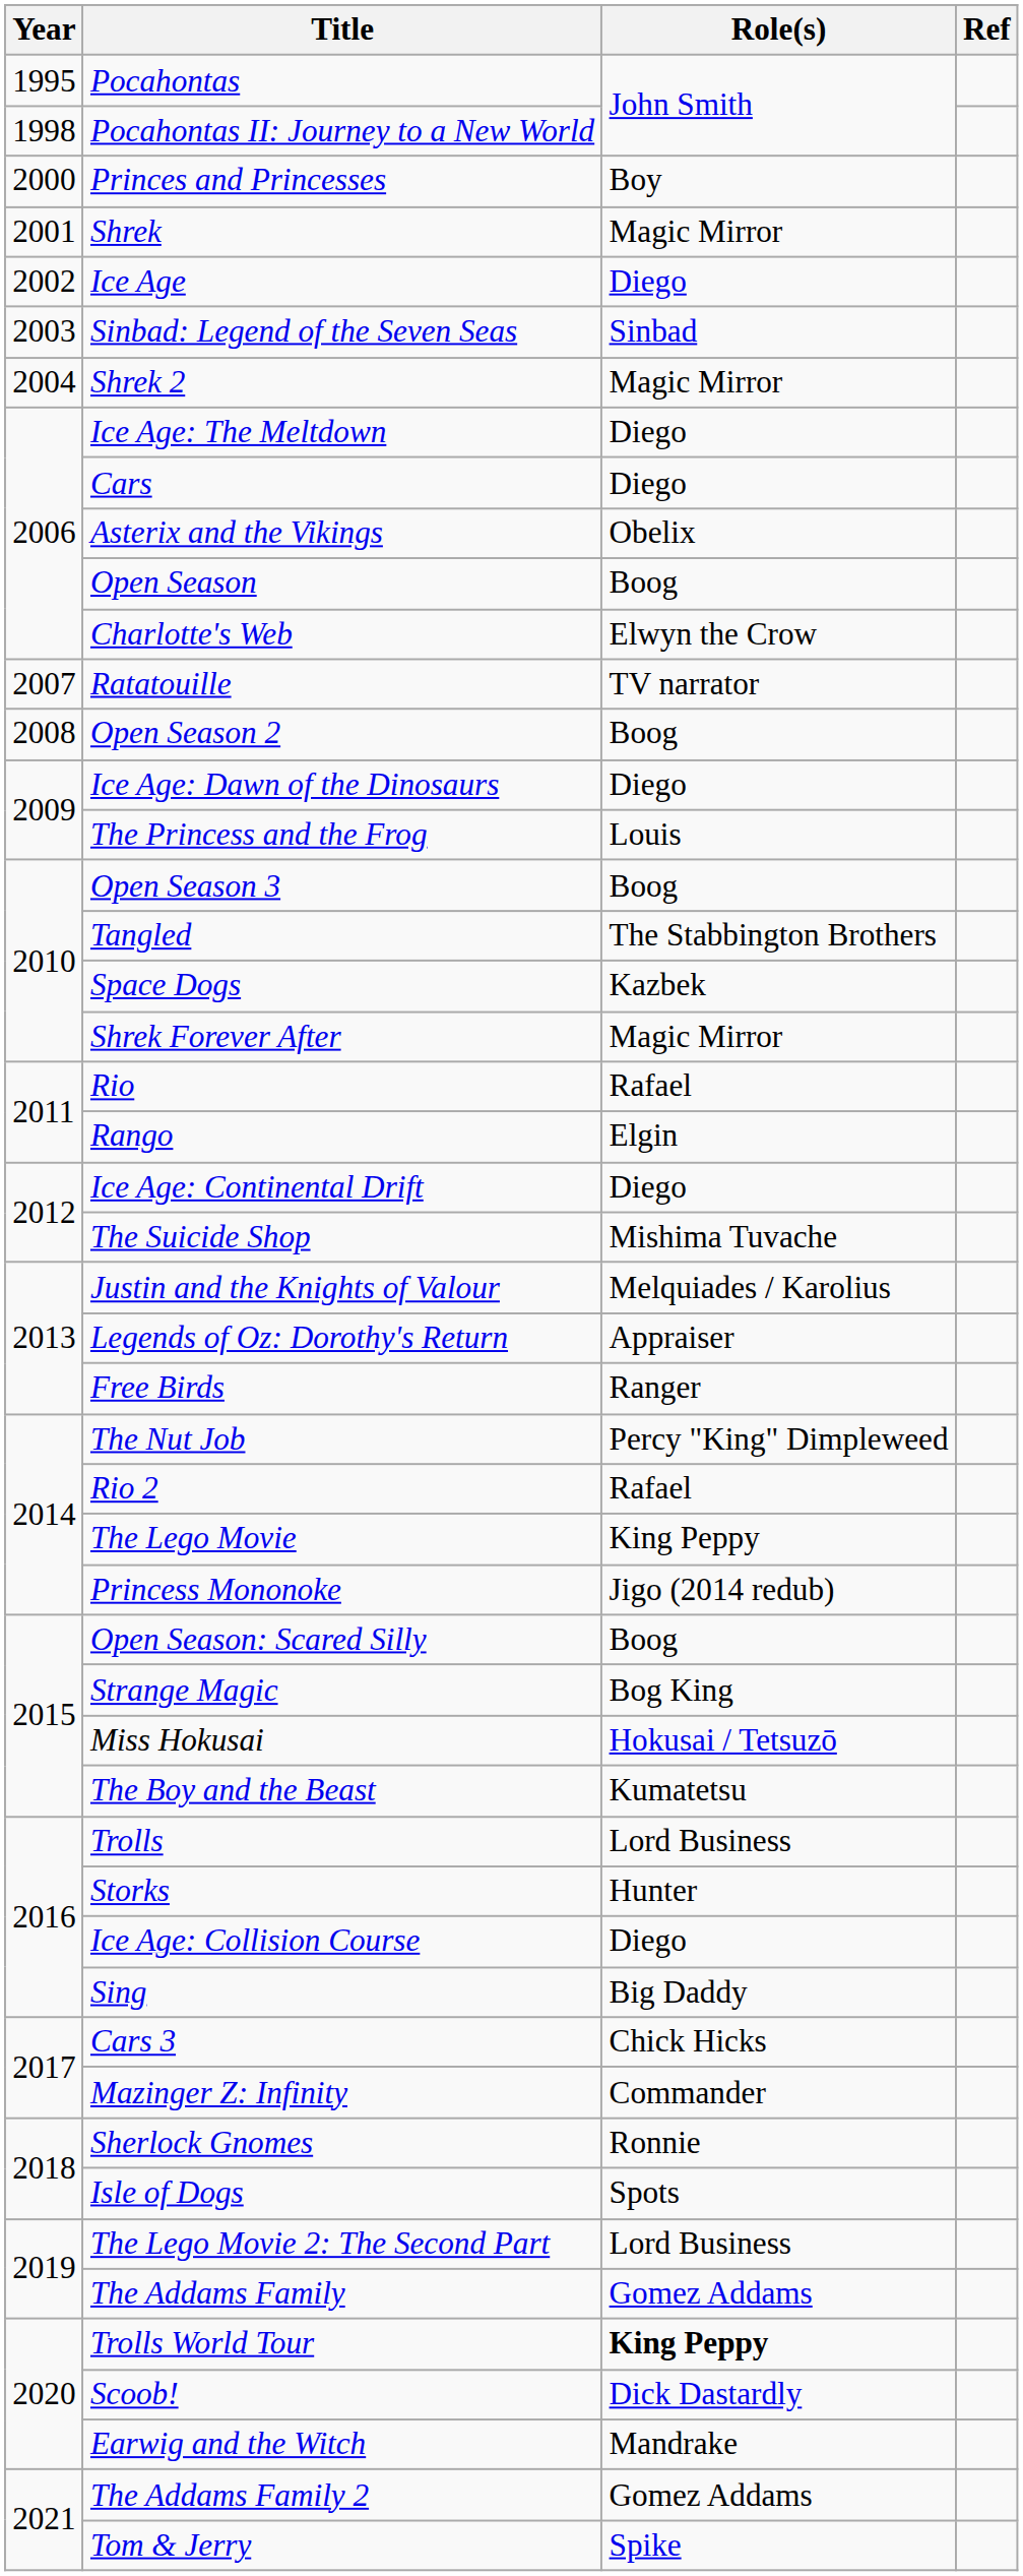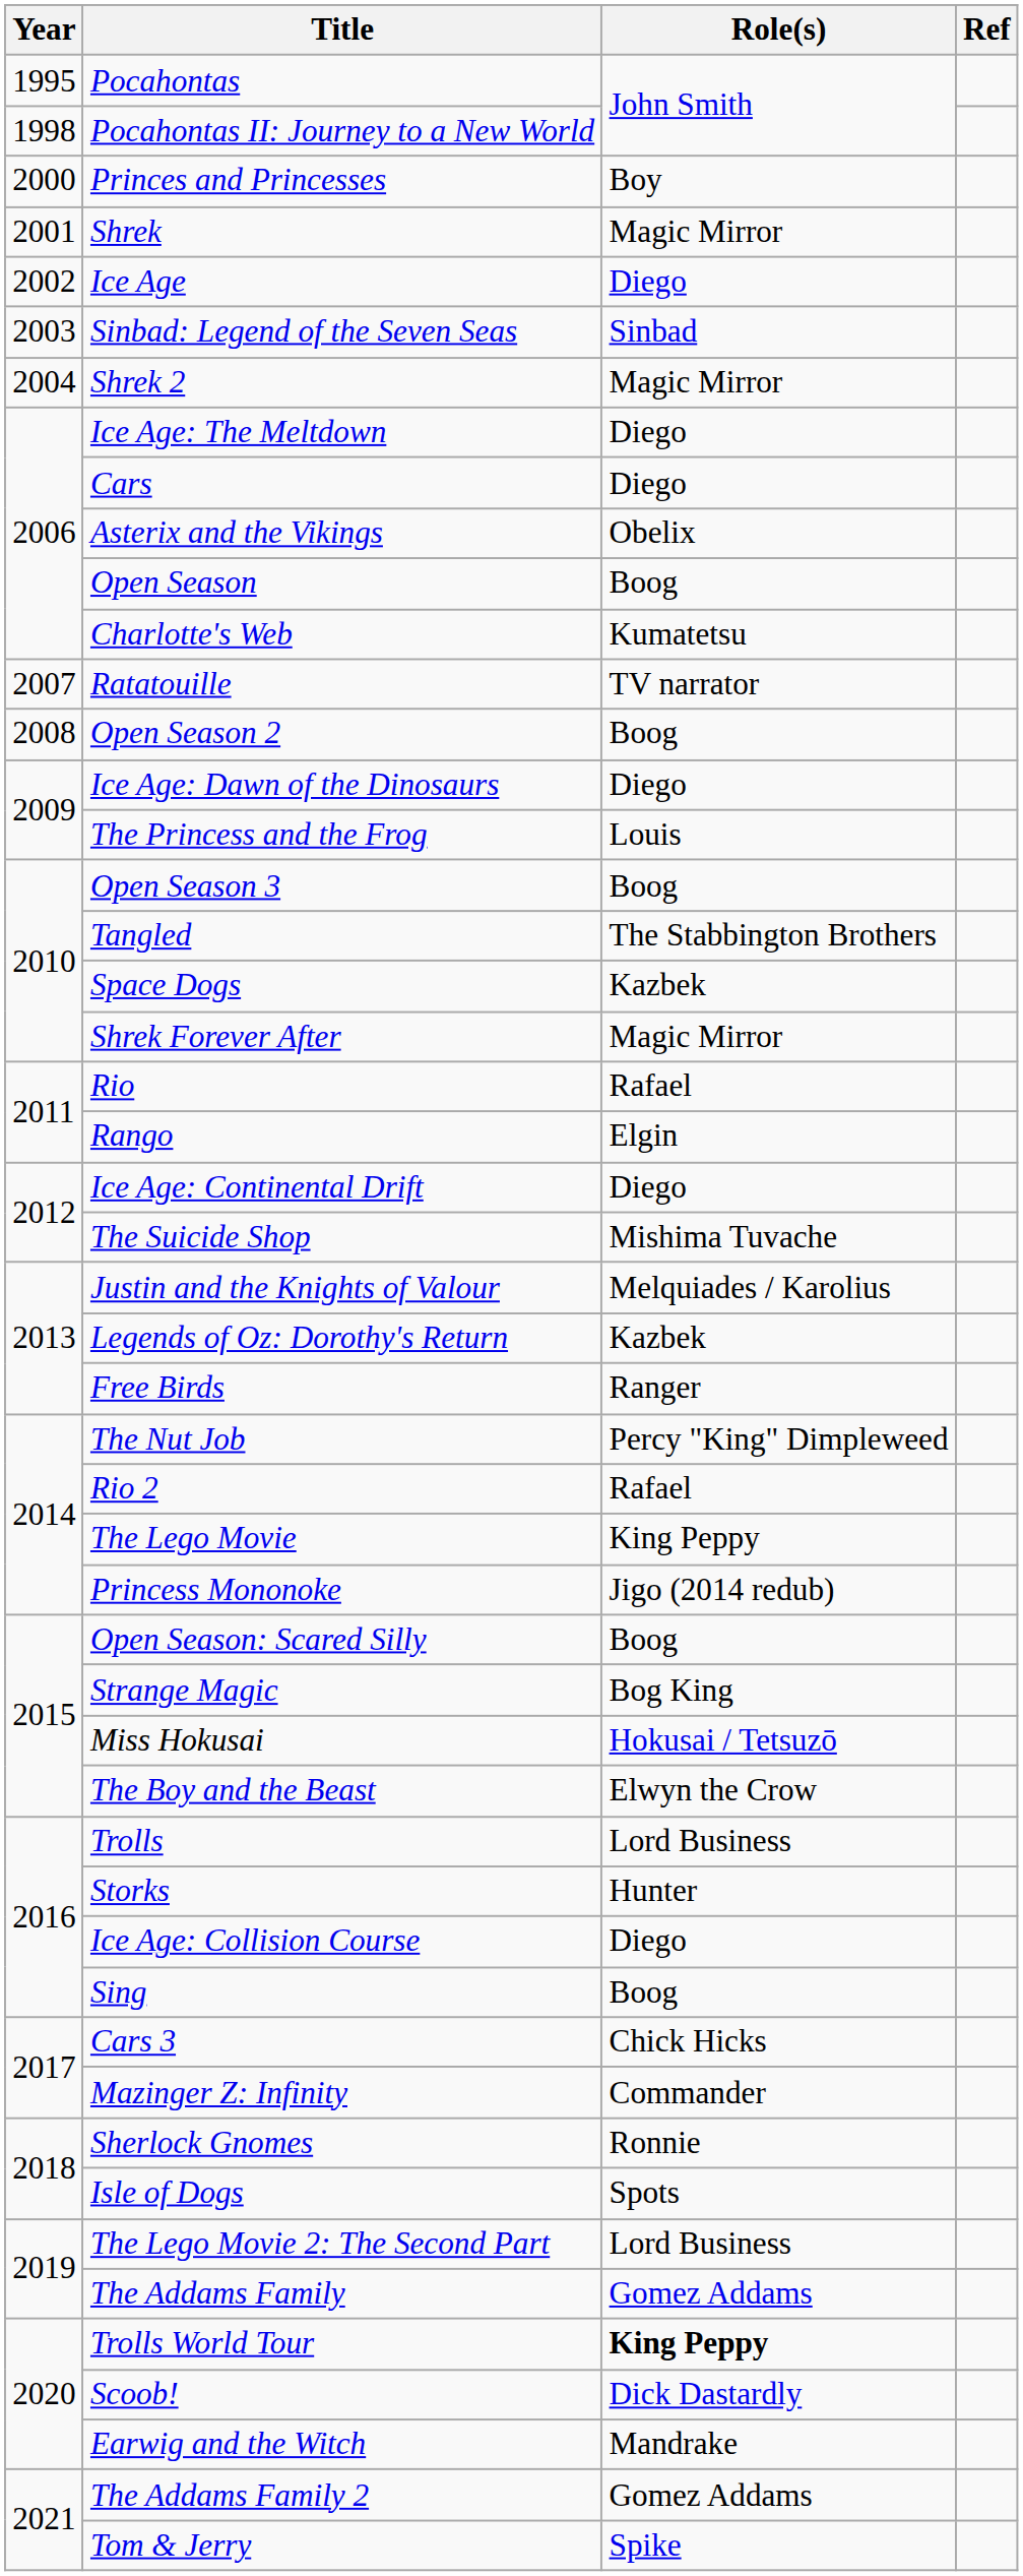Charlotte's Web | Role(s): Elwyn the Crow -> Kumatetsu
Legends of Oz: Dorothy's Return | Role(s): Appraiser -> Kazbek
The Boy and the Beast | Role(s): Kumatetsu -> Elwyn the Crow
Sing | Role(s): Big Daddy -> Boog
